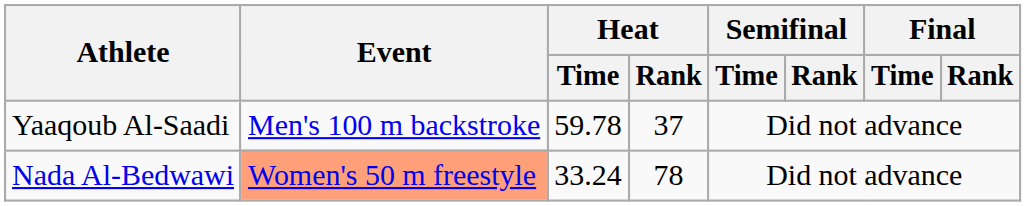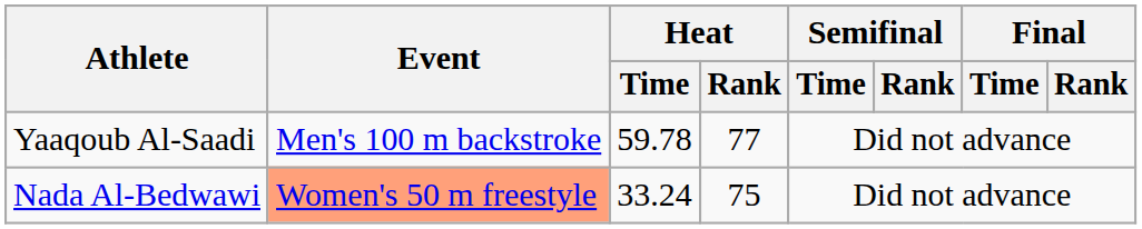Yaaqoub Al-Saadi | Heat / Rank: 37 -> 77
Nada Al-Bedwawi | Heat / Rank: 78 -> 75
